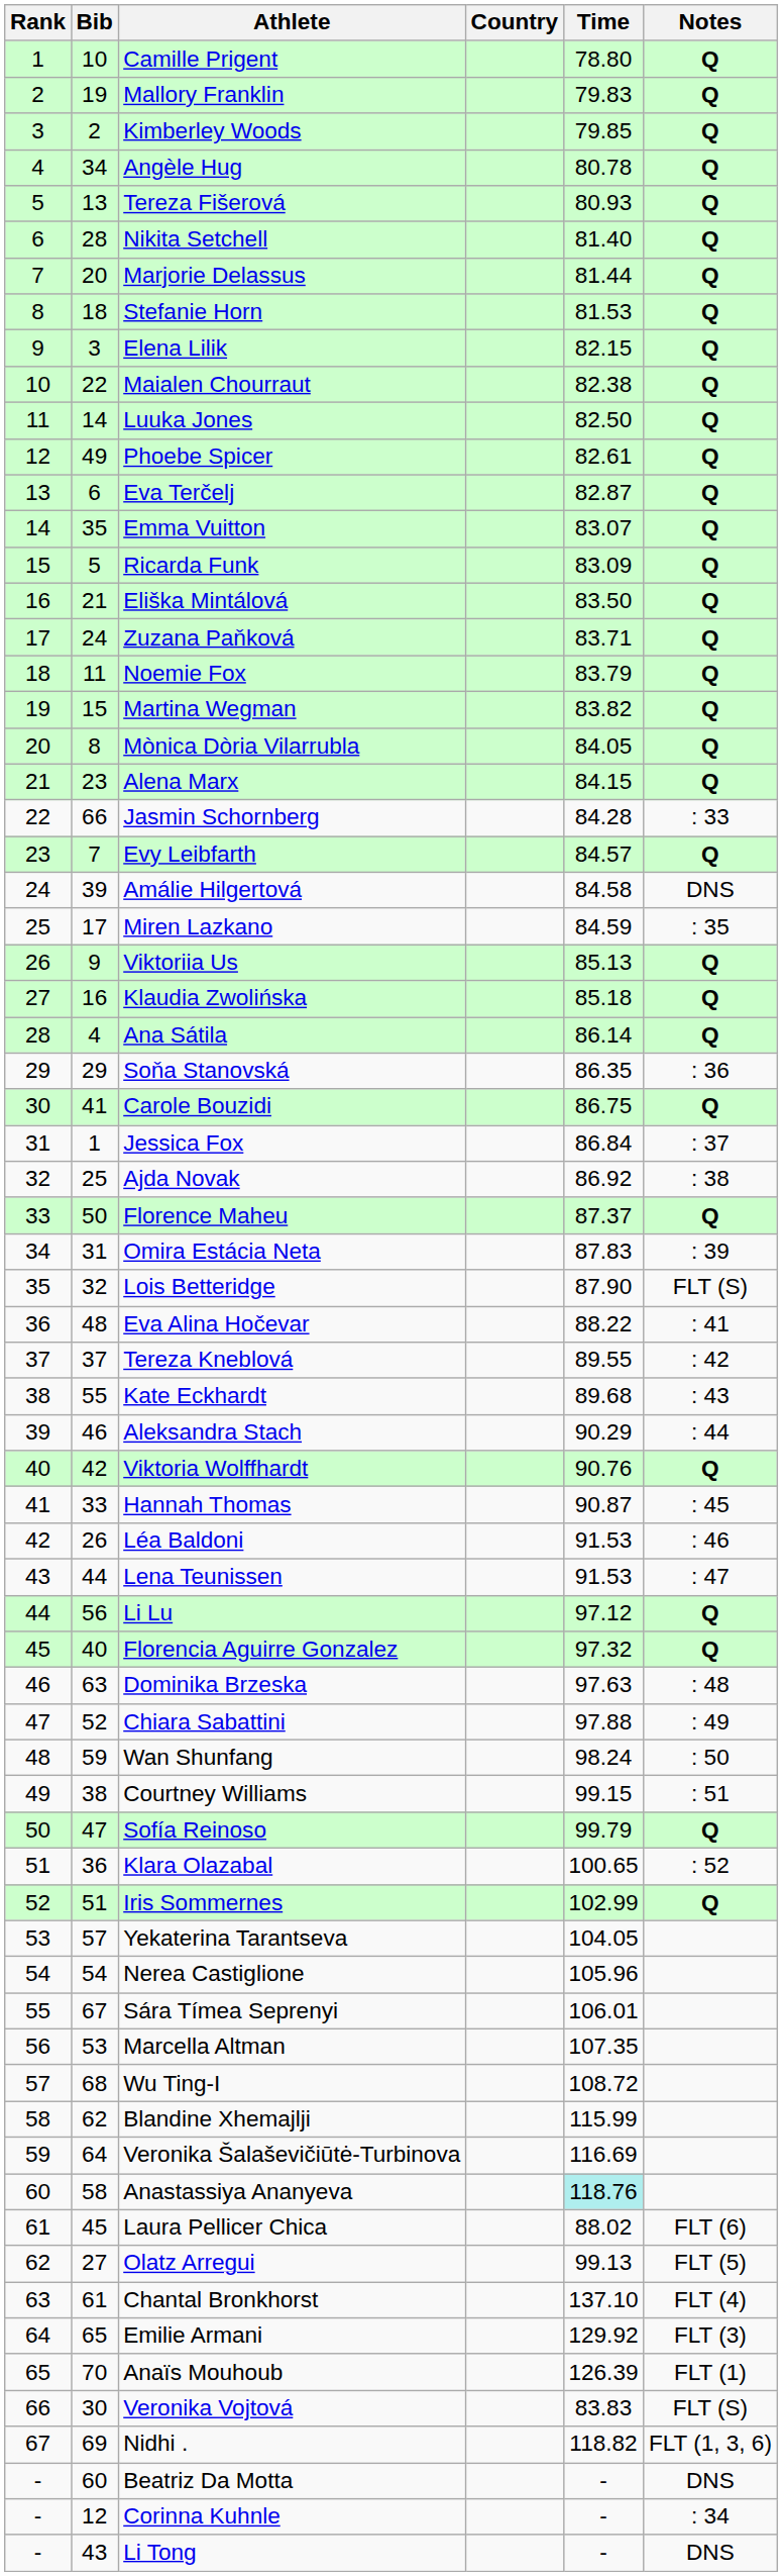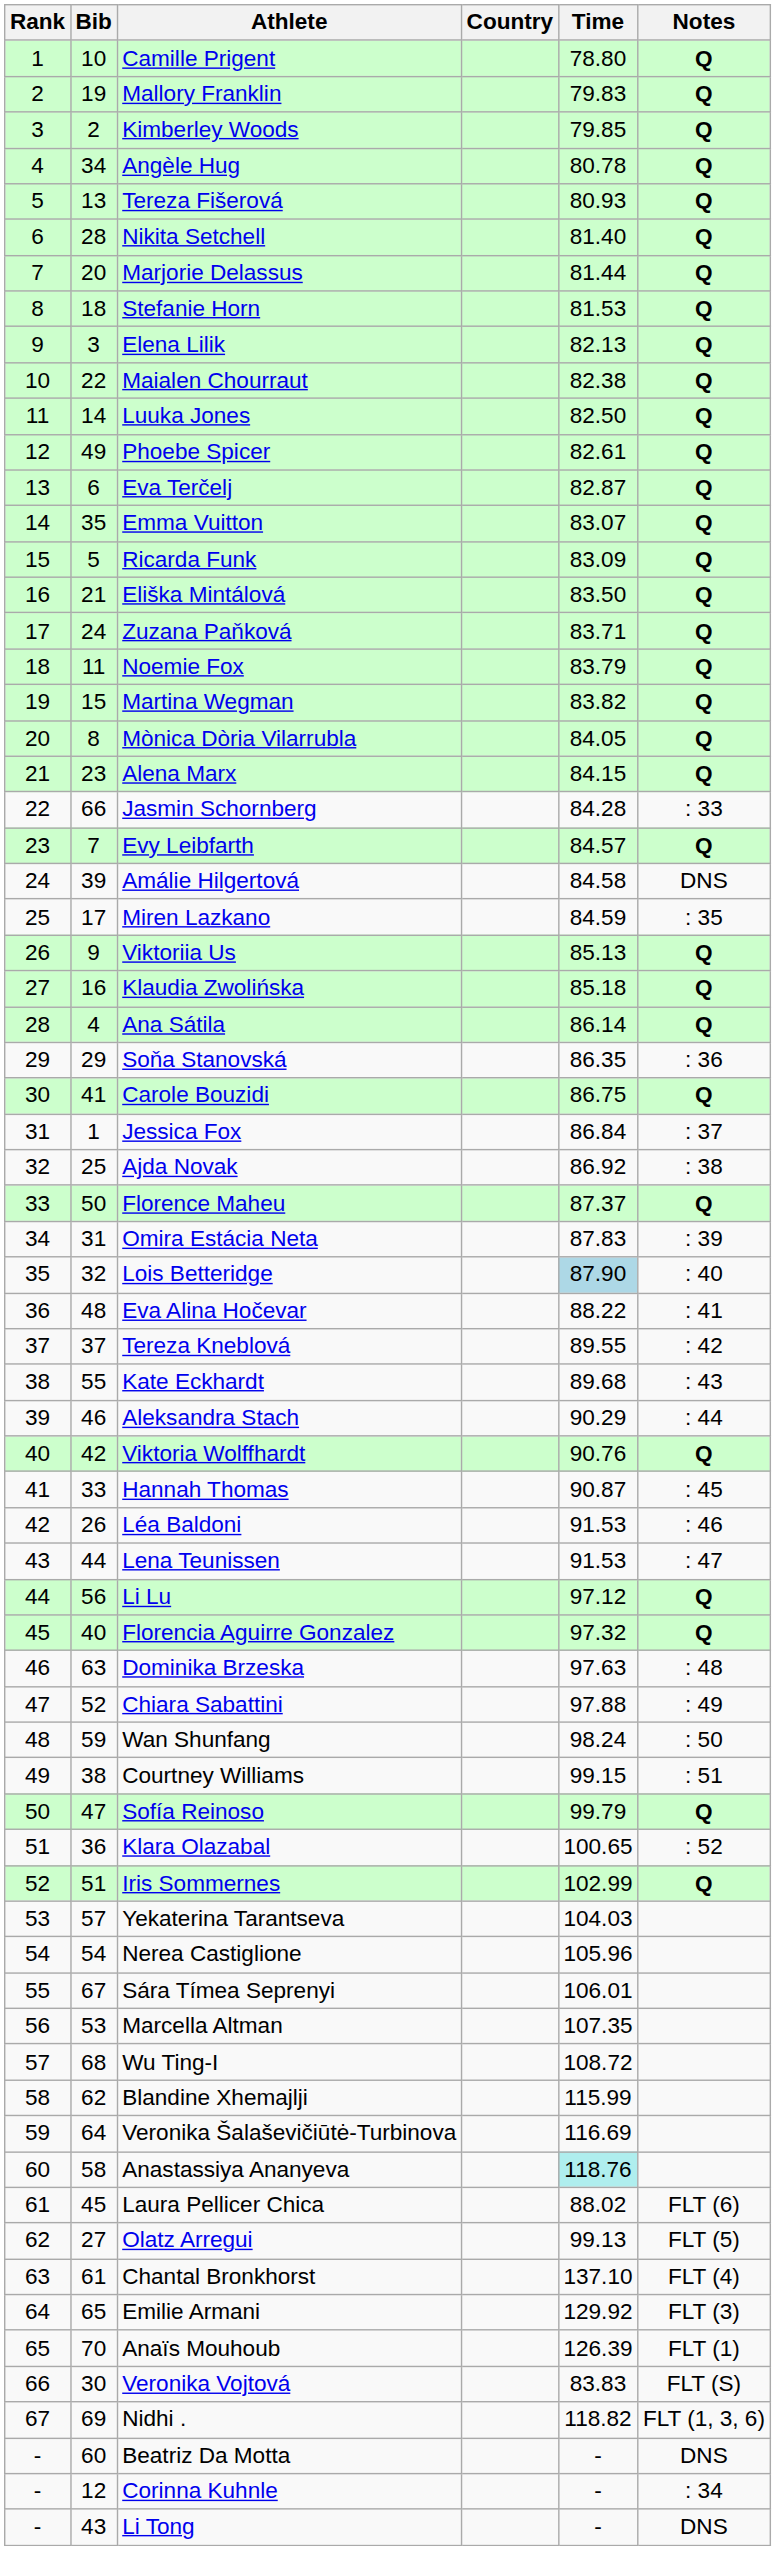Elena Lilik | Time: 82.15 -> 82.13
Lois Betteridge | Time: no background -> lightblue background
Lois Betteridge | Notes: FLT (S) -> : 40
Yekaterina Tarantseva | Time: 104.05 -> 104.03
